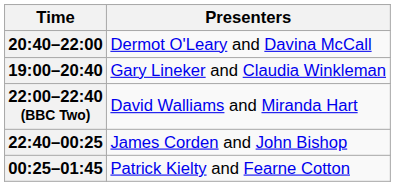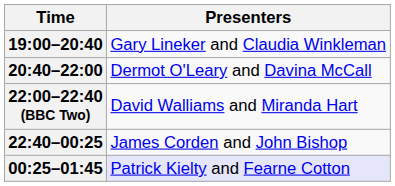rows swapped: 19:00–20:40 <-> 20:40–22:00
00:25–01:45 | Presenters: no background -> lavender background
